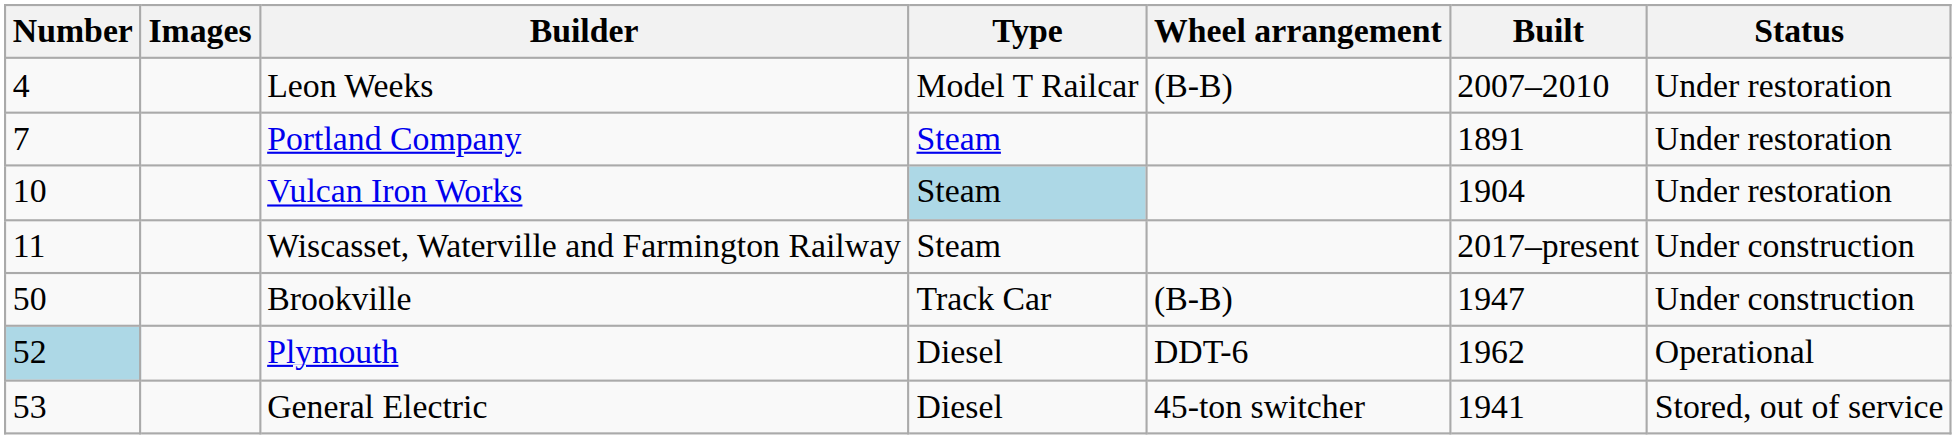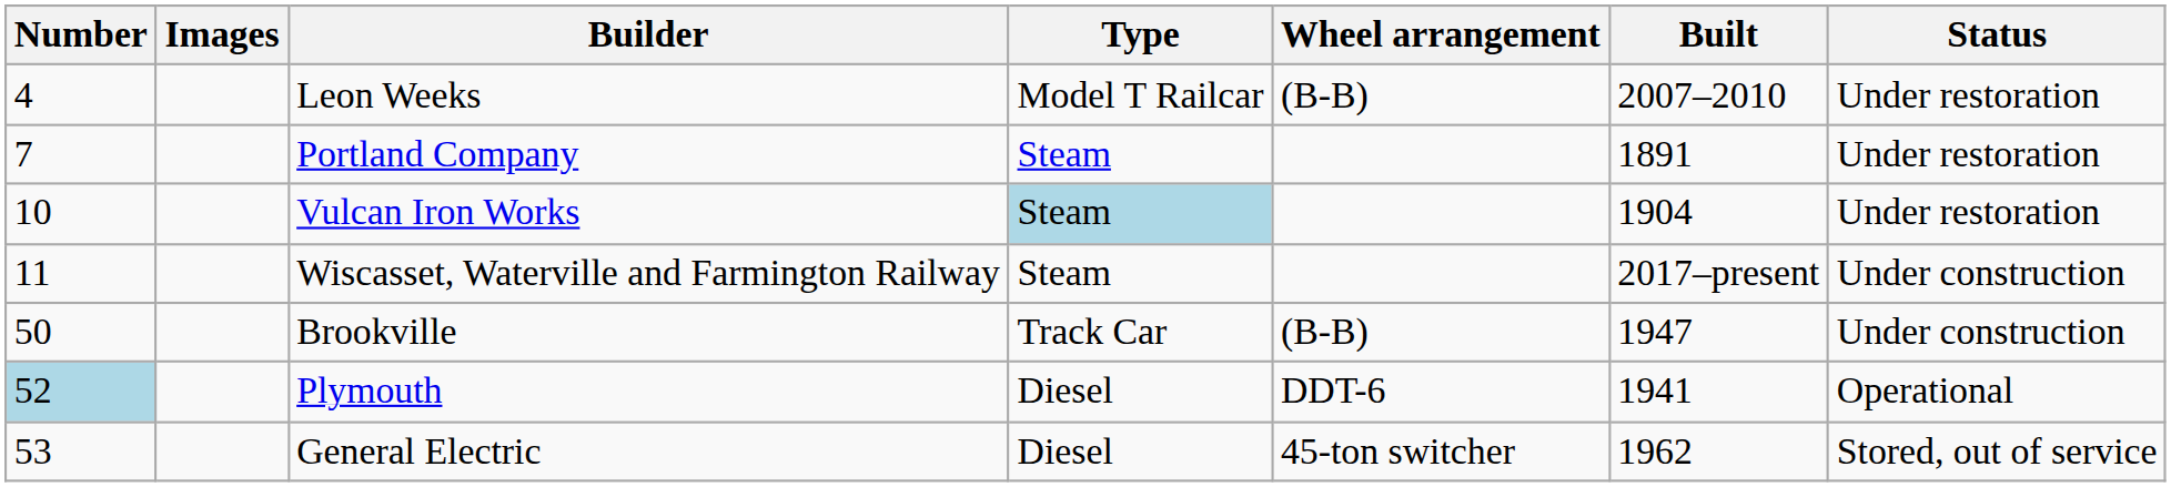Plymouth | Built: 1962 -> 1941
General Electric | Built: 1941 -> 1962
